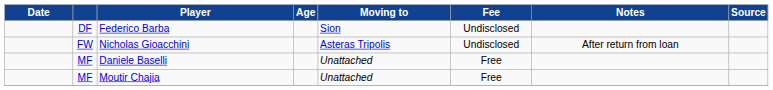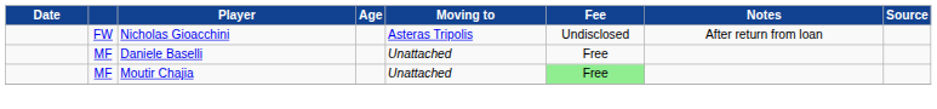- row: DF | Federico Barba | Sion | Undisclosed
Moutir Chajia | Fee: no background -> lightgreen background
